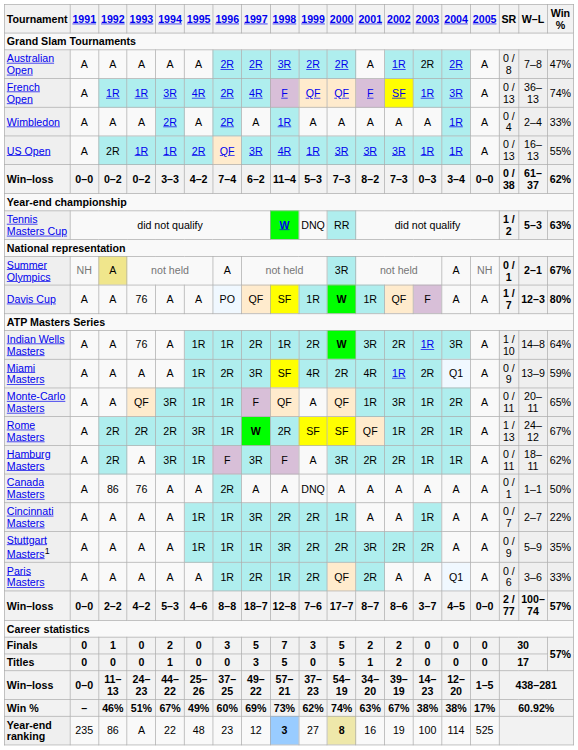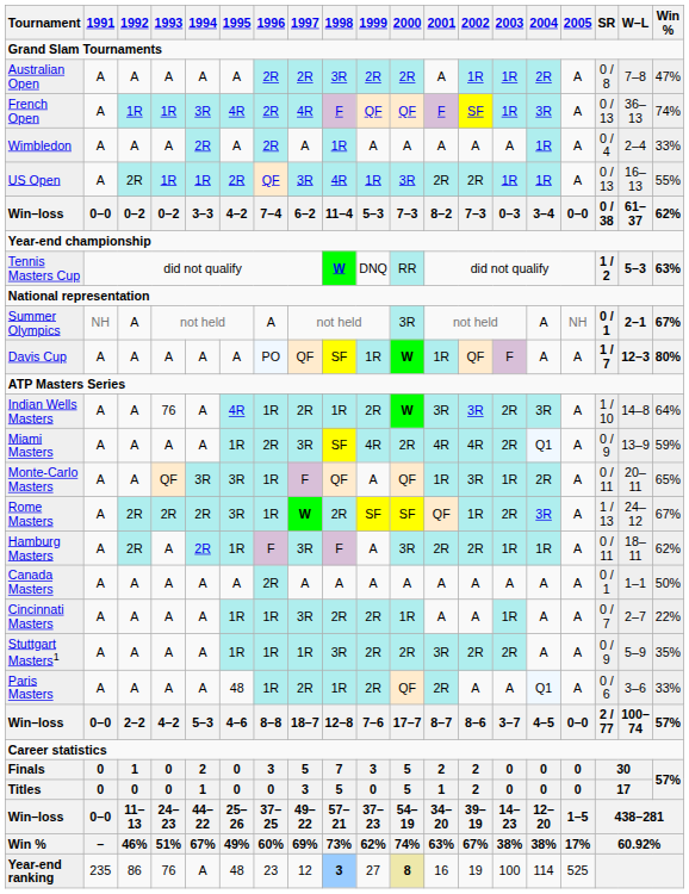Australian Open | 2003: 2R -> 1R
US Open | 2001: 3R -> 2R
US Open | 2002: 3R -> 2R
Summer Olympics | 1992: khaki background -> no background
Davis Cup | 1993: 76 -> A
Indian Wells Masters | 1995: 1R -> 4R
Indian Wells Masters | 2002: 2R -> 3R
Indian Wells Masters | 2003: 1R -> 2R
Miami Masters | 2002: 1R -> 4R
Monte-Carlo Masters | 1995: 1R -> 3R
Rome Masters | 2004: 1R -> 3R
Hamburg Masters | 1994: 3R -> 2R
Canada Masters | 1992: 86 -> A
Canada Masters | 1993: 76 -> A
Canada Masters | 1999: DNQ -> A
Paris Masters | 1995: A -> 48
Year-end ranking | 1993: A -> 76
Year-end ranking | 1994: 22 -> A
